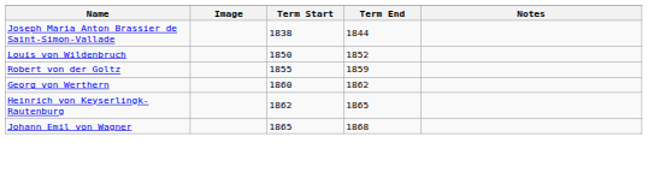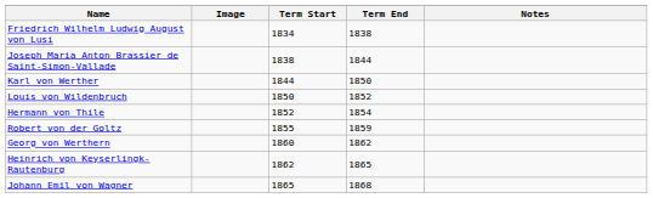+ row: Friedrich Wilhelm Ludwig August von Lusi | 1834 | 1838
+ row: Karl von Werther | 1844 | 1850
+ row: Hermann von Thile | 1852 | 1854
